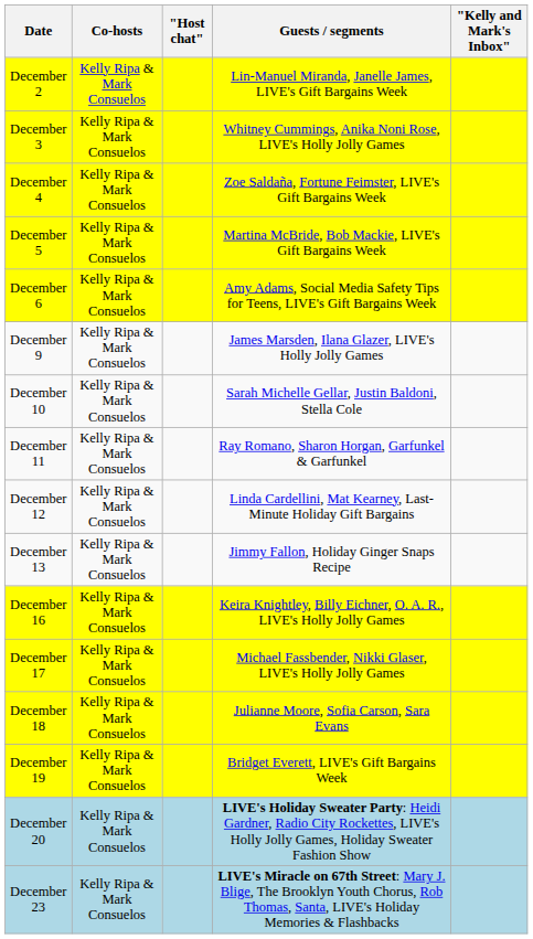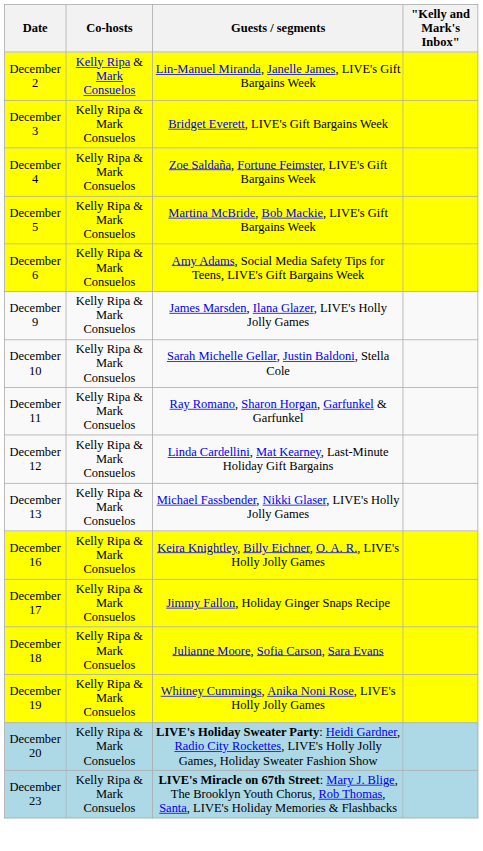- column: "Host chat"
December 3 | Guests / segments: Whitney Cummings, Anika Noni Rose, LIVE's Holly Jolly Games -> Bridget Everett, LIVE's Gift Bargains Week
December 13 | Guests / segments: Jimmy Fallon, Holiday Ginger Snaps Recipe -> Michael Fassbender, Nikki Glaser, LIVE's Holly Jolly Games
December 17 | Guests / segments: Michael Fassbender, Nikki Glaser, LIVE's Holly Jolly Games -> Jimmy Fallon, Holiday Ginger Snaps Recipe
December 19 | Guests / segments: Bridget Everett, LIVE's Gift Bargains Week -> Whitney Cummings, Anika Noni Rose, LIVE's Holly Jolly Games
